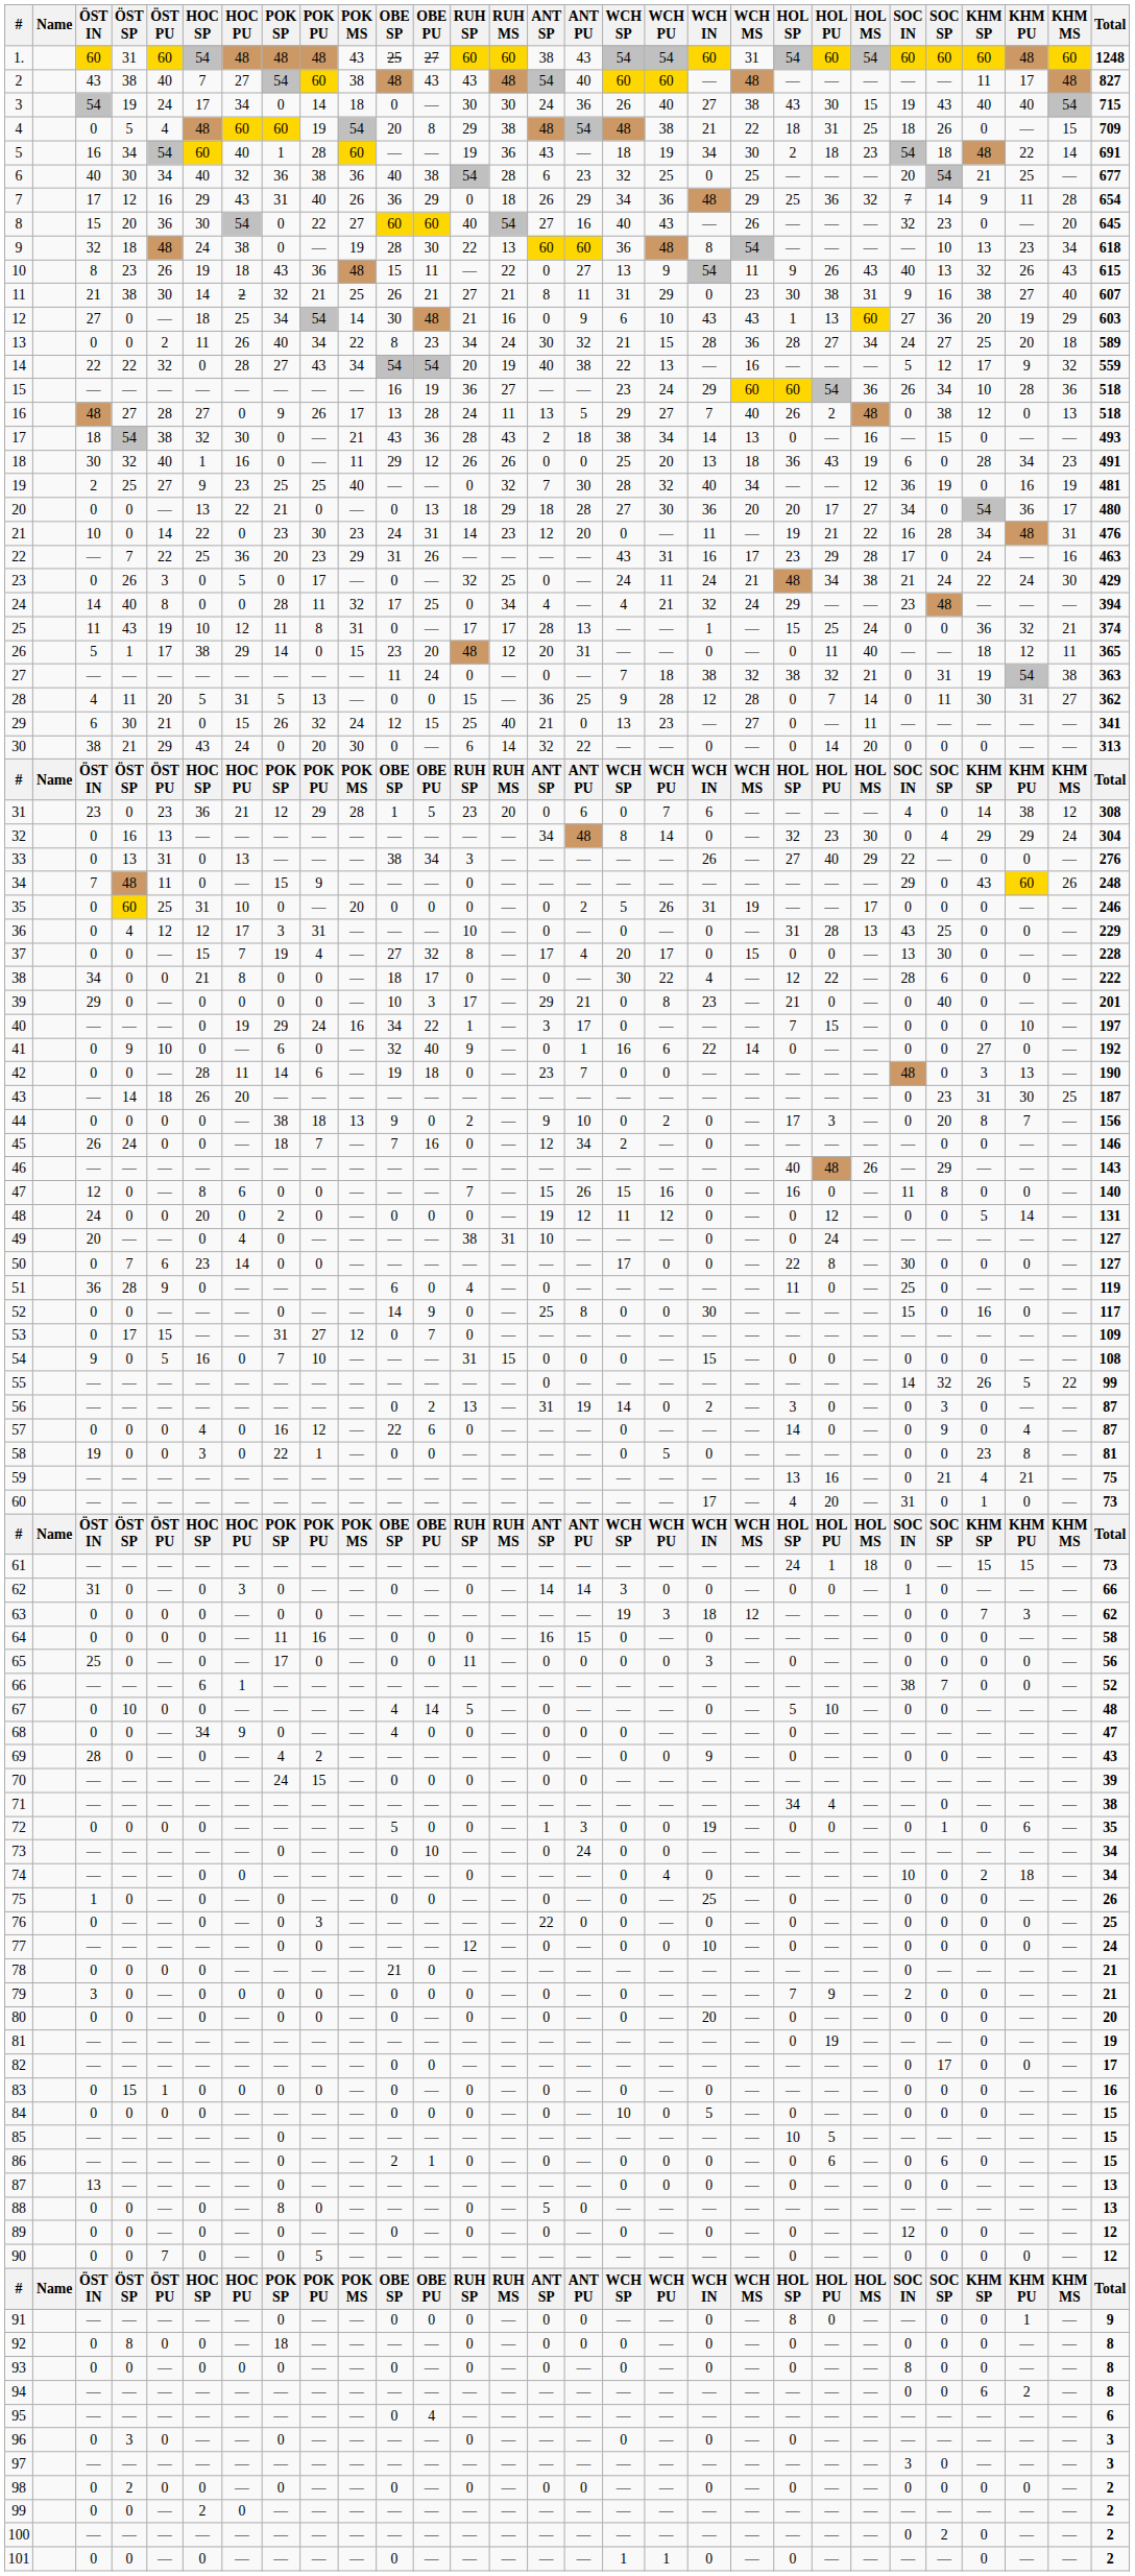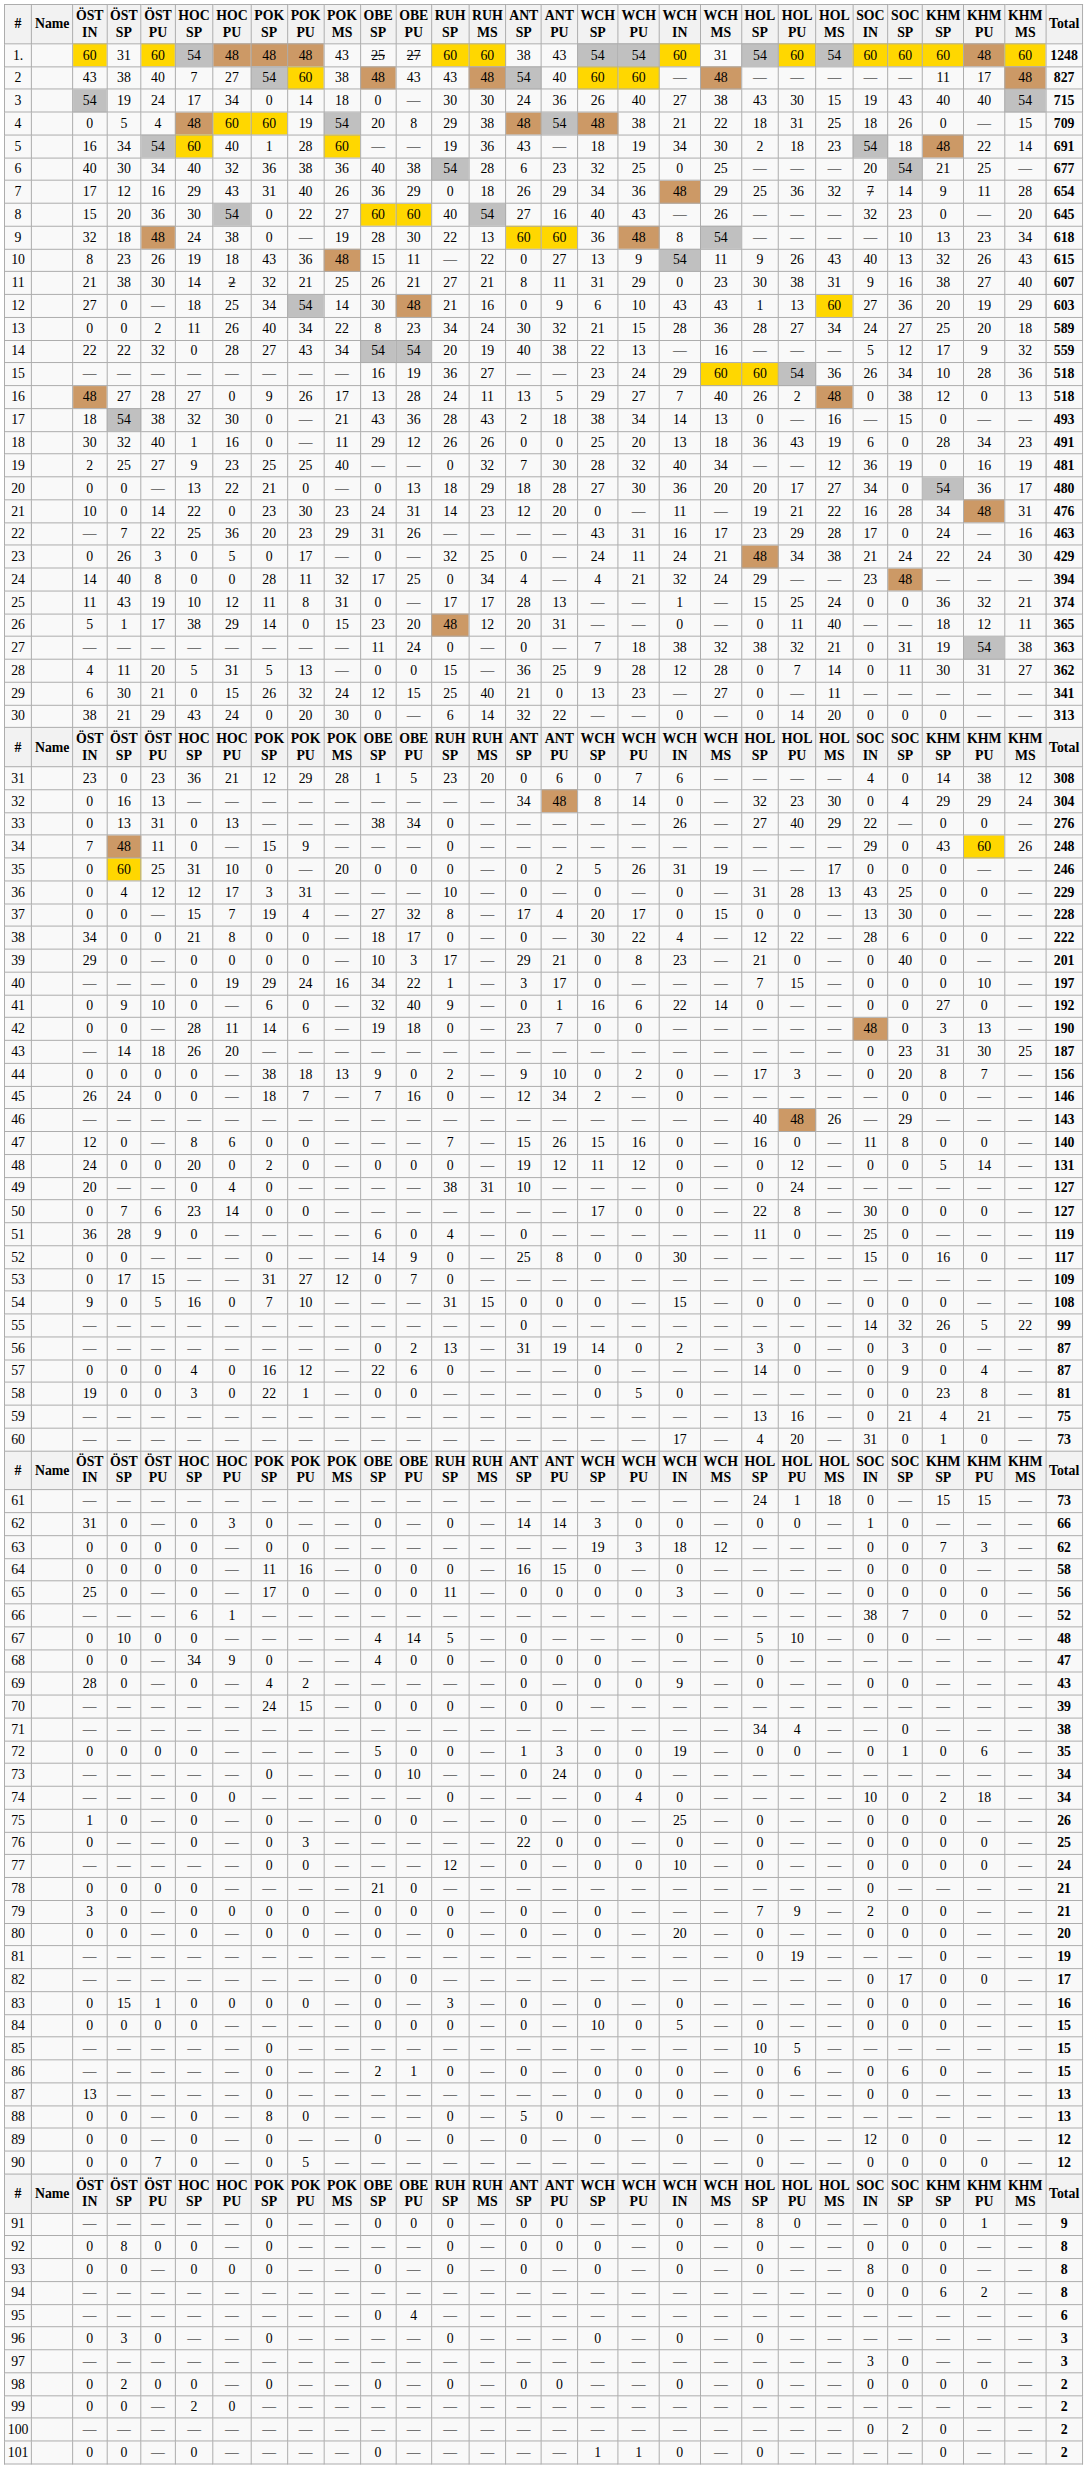33 | RUH SP: 3 -> 0
83 | RUH SP: 0 -> 3
92 | POK SP: 18 -> 0
